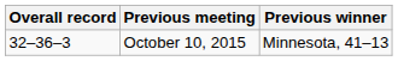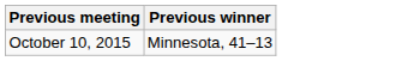- column: Overall record | 32–36–3
